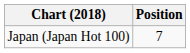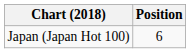Japan (Japan Hot 100) | Position: 7 -> 6
